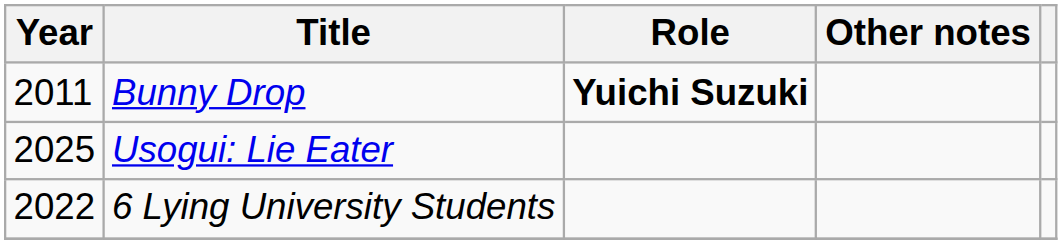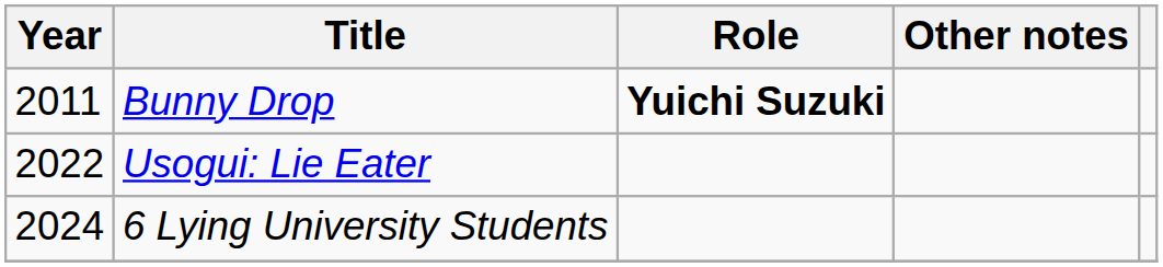Usogui: Lie Eater | Year: 2025 -> 2022
6 Lying University Students | Year: 2022 -> 2024
